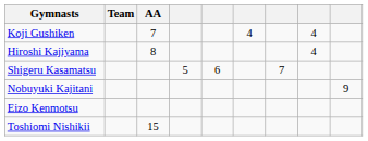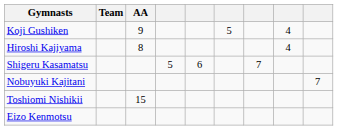Koji Gushiken | AA: 7 -> 9
Koji Gushiken | column 6: 4 -> 5
Nobuyuki Kajitani | column 9: 9 -> 7
rows swapped: Eizo Kenmotsu <-> Toshiomi Nishikii
